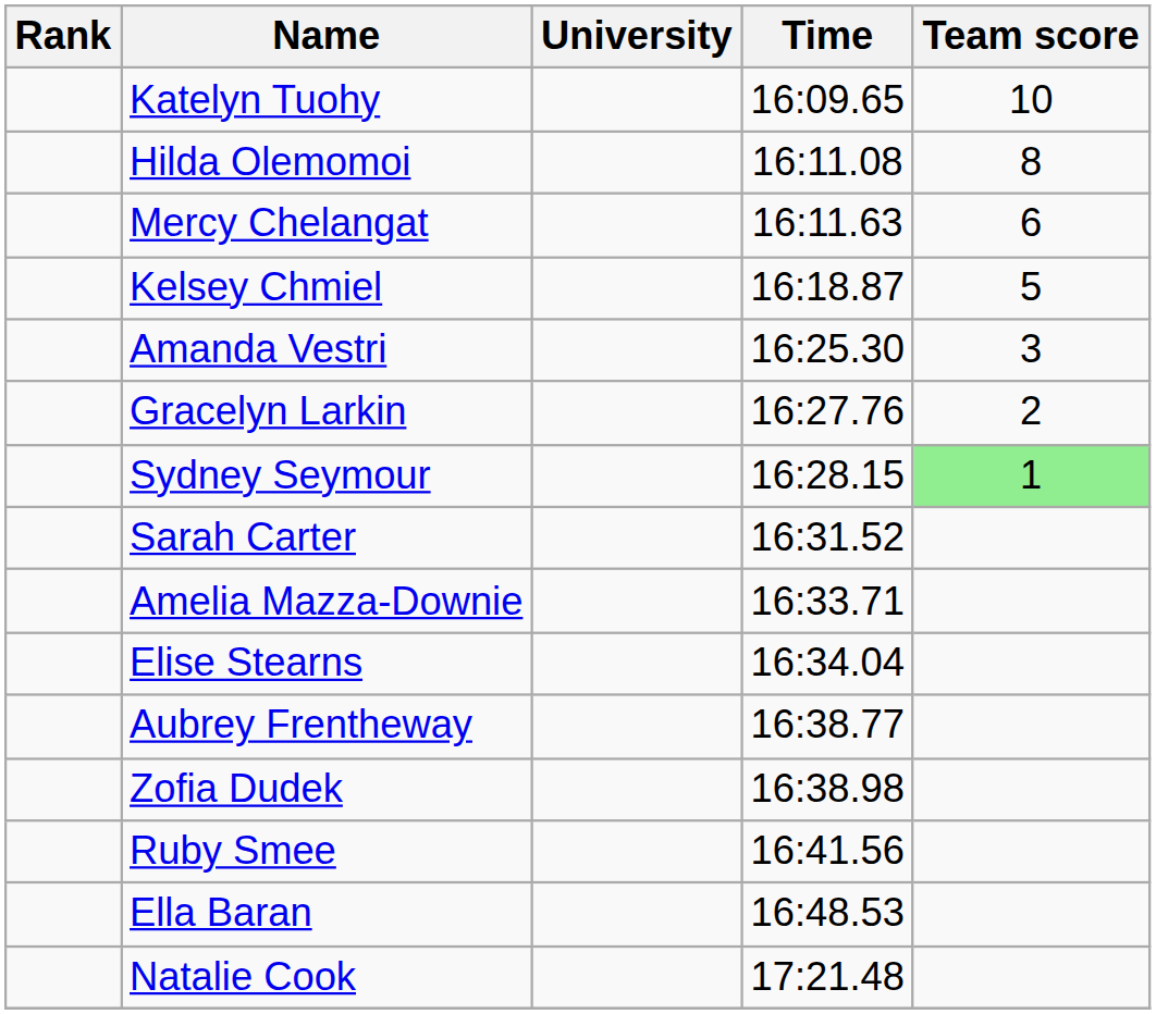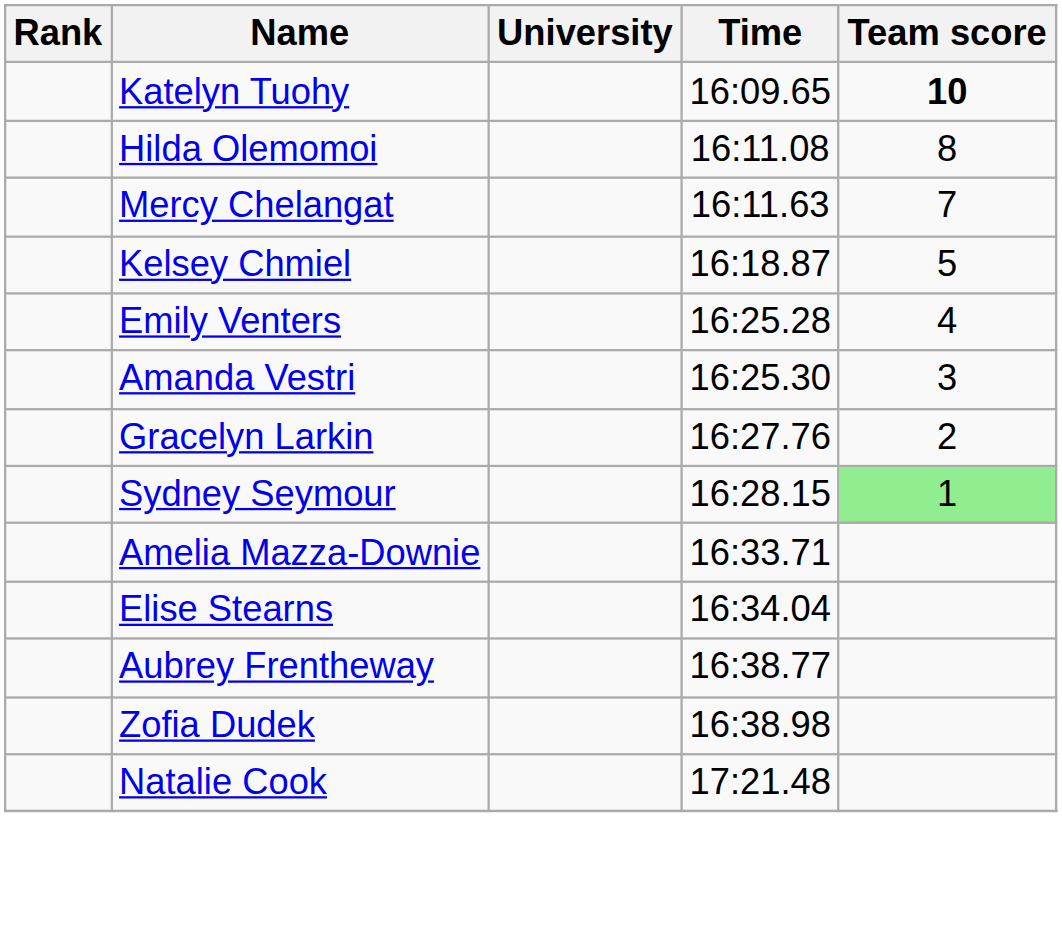Katelyn Tuohy | Team score: normal -> bold
Mercy Chelangat | Team score: 6 -> 7
+ row: Emily Venters | 16:25.28 | 4
- row: Sarah Carter | 16:31.52
- row: Ruby Smee | 16:41.56
- row: Ella Baran | 16:48.53
